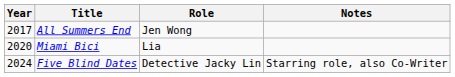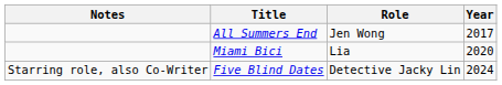columns swapped: Year <-> Notes
